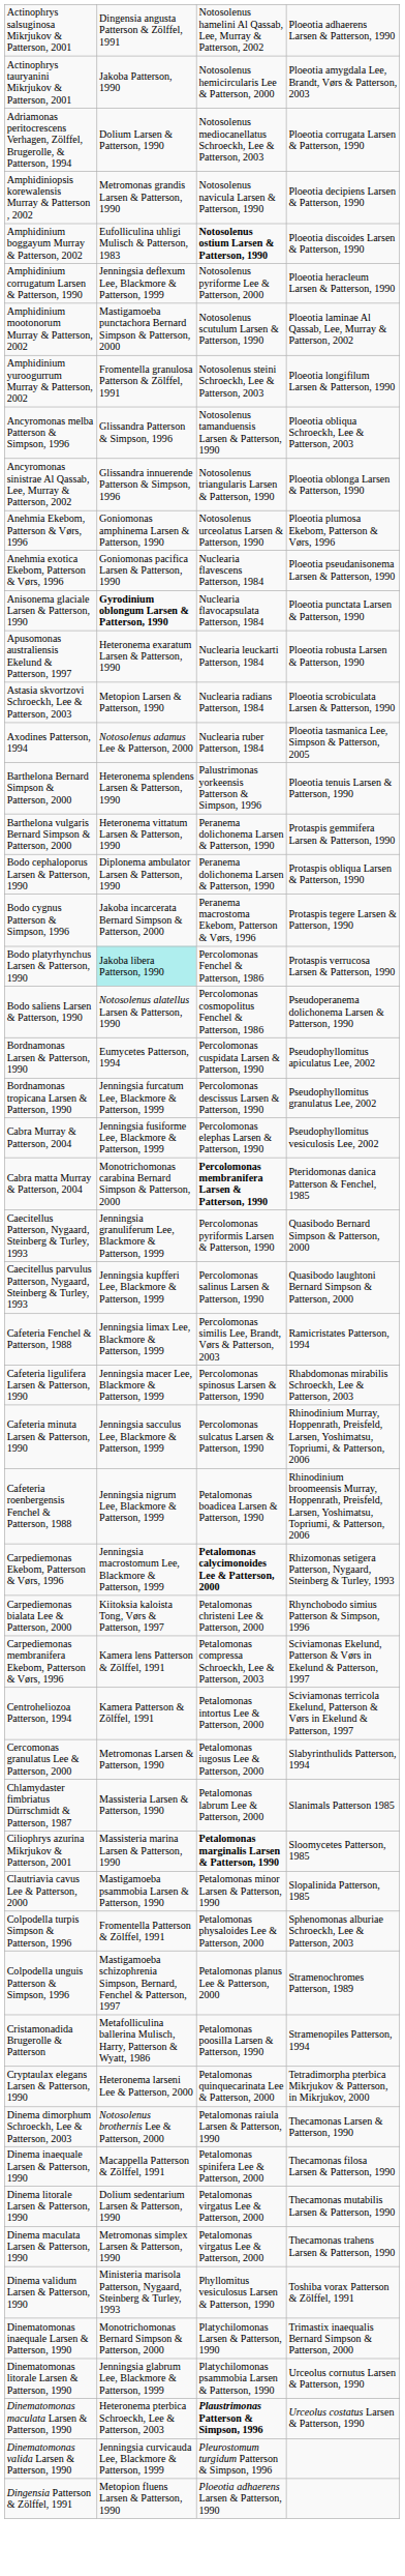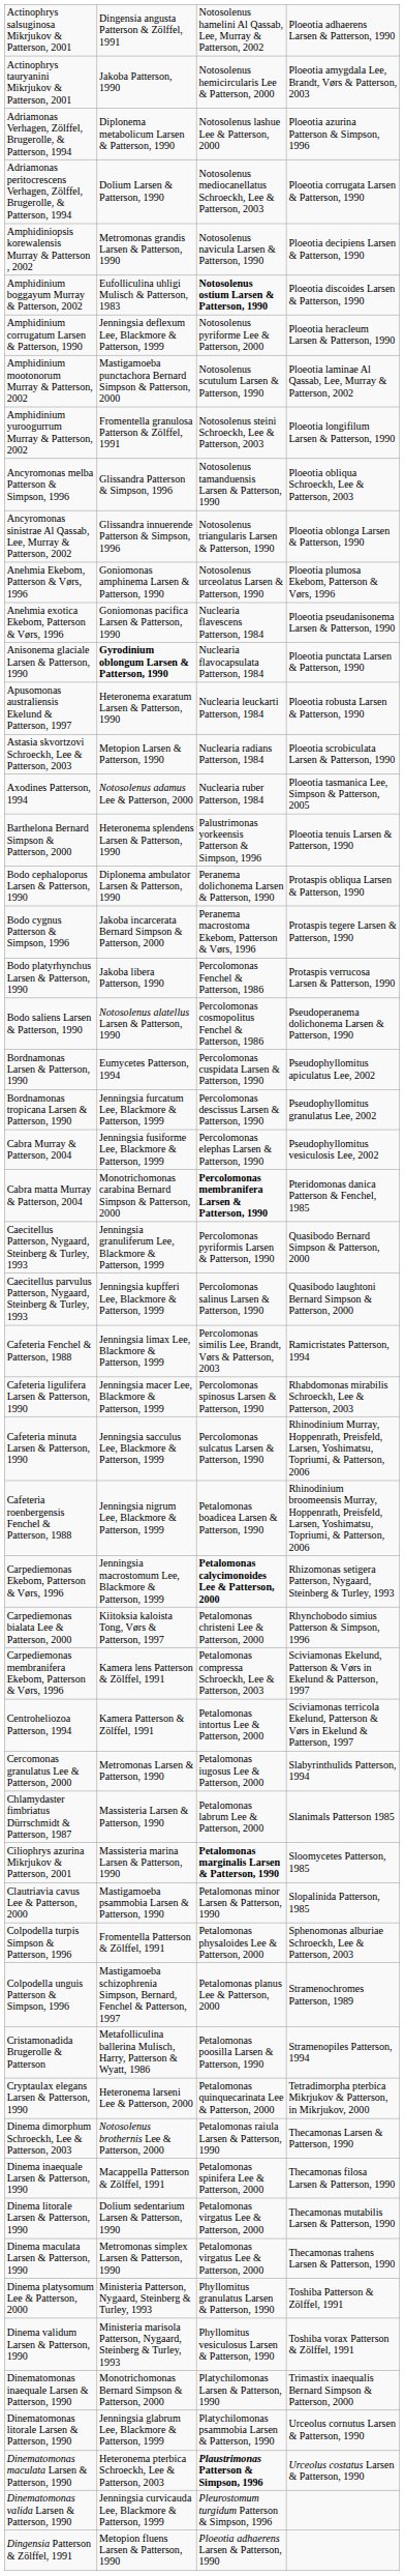+ row: Adriamonas Verhagen, Zölffel, Brugerolle, & Patterson, 1994 | Diplonema metabolicum Larsen & Patterson, 1990 | Notosolenus lashue Lee & Patterson, 2000 | Ploeotia azurina Patterson & Simpson, 1996
- row: Barthelona vulgaris Bernard Simpson & Patterson, 2000 | Heteronema vittatum Larsen & Patterson, 1990 | Peranema dolichonema Larsen & Patterson, 1990 | Protaspis gemmifera Larsen & Patterson, 1990
Bodo platyrhynchus Larsen & Patterson, 1990 | column 2: paleturquoise background -> no background
+ row: Dinema platysomum Lee & Patterson, 2000 | Ministeria Patterson, Nygaard, Steinberg & Turley, 1993 | Phyllomitus granulatus Larsen & Patterson, 1990 | Toshiba Patterson & Zölffel, 1991
